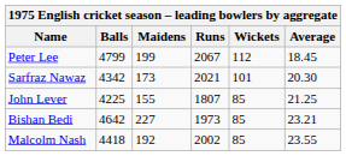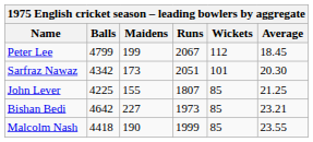Sarfraz Nawaz | Runs: 2021 -> 2051
Malcolm Nash | Maidens: 192 -> 190
Malcolm Nash | Runs: 2002 -> 1999
